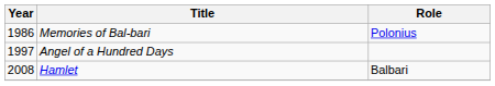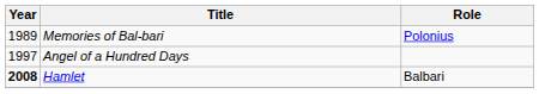Memories of Bal-bari | Year: 1986 -> 1989
Hamlet | Year: normal -> bold
